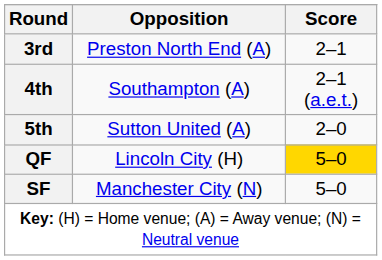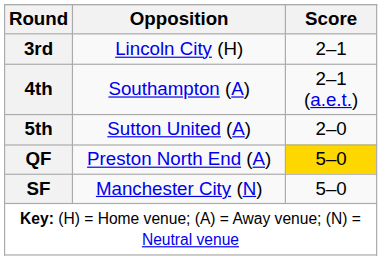3rd | Opposition: Preston North End (A) -> Lincoln City (H)
QF | Opposition: Lincoln City (H) -> Preston North End (A)
